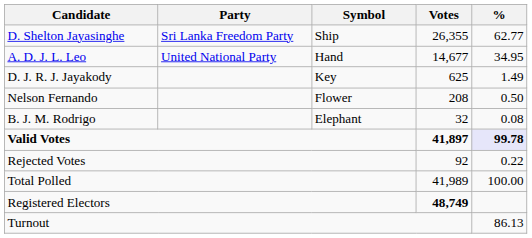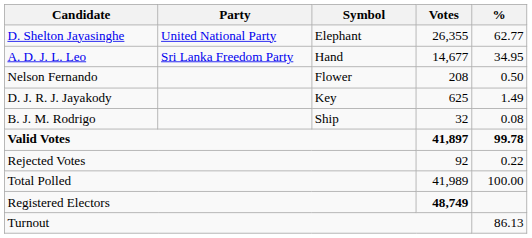D. Shelton Jayasinghe | Party: Sri Lanka Freedom Party -> United National Party
D. Shelton Jayasinghe | Symbol: Ship -> Elephant
A. D. J. L. Leo | Party: United National Party -> Sri Lanka Freedom Party
rows swapped: D. J. R. J. Jayakody <-> Nelson Fernando
B. J. M. Rodrigo | Symbol: Elephant -> Ship
Valid Votes | %: lavender background -> no background
